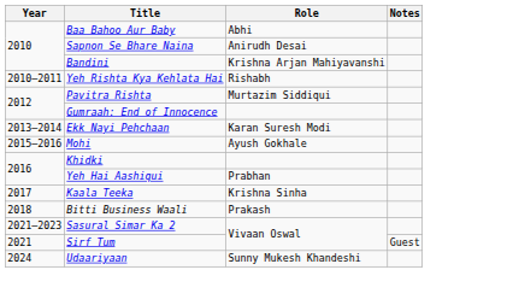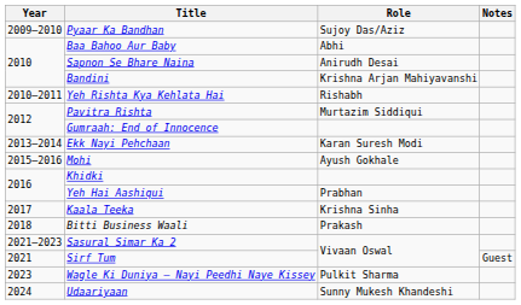+ row: 2009–2010 | Pyaar Ka Bandhan | Sujoy Das/Aziz
+ row: 2023 | Wagle Ki Duniya – Nayi Peedhi Naye Kissey | Pulkit Sharma
